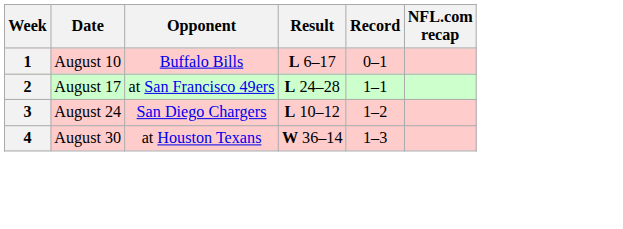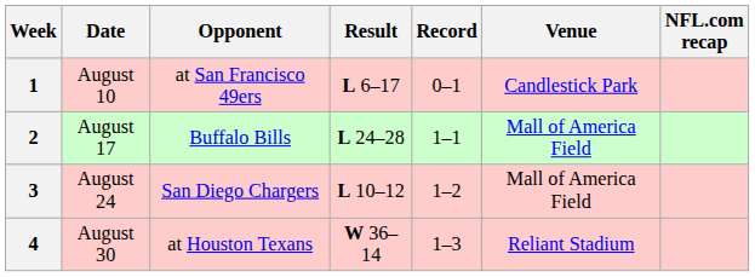+ column: Venue | Candlestick Park | Mall of America Field | Mall of America Field | Reliant Stadium
1 | Opponent: Buffalo Bills -> at San Francisco 49ers
2 | Opponent: at San Francisco 49ers -> Buffalo Bills
